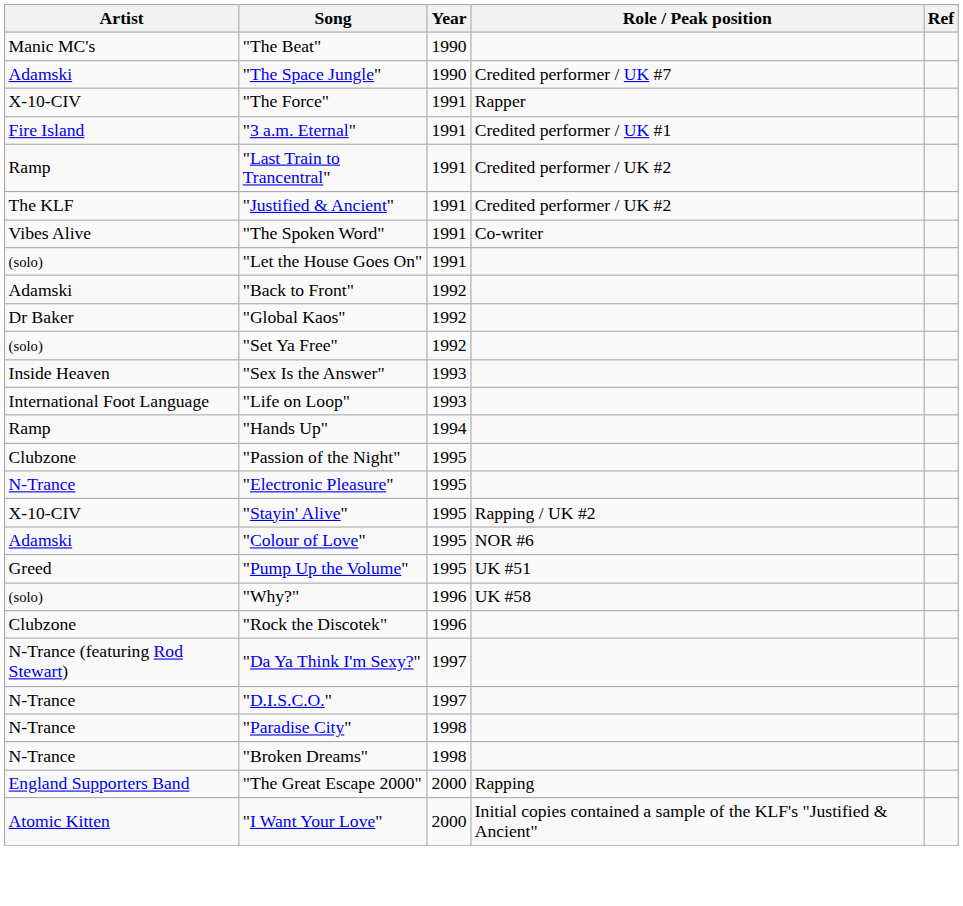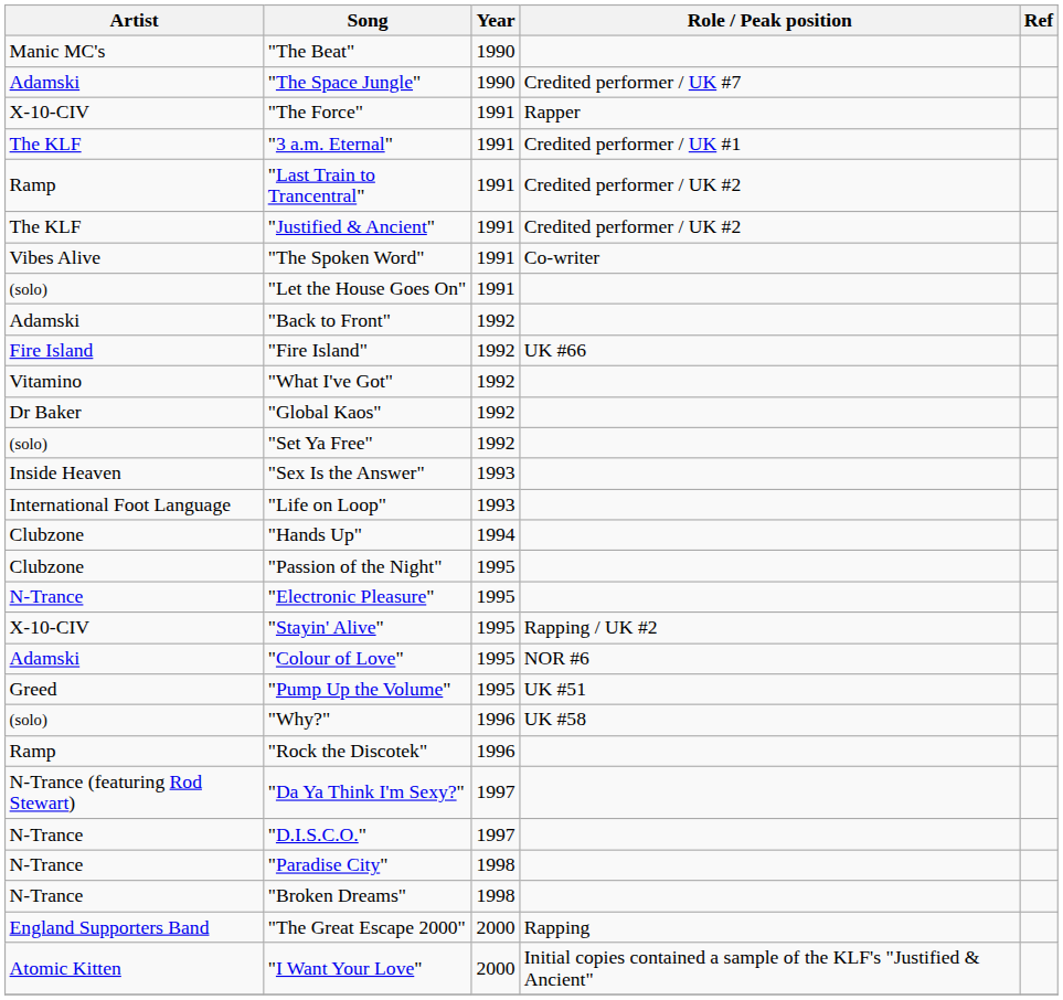"3 a.m. Eternal" | Artist: Fire Island -> The KLF
+ row: Fire Island | "Fire Island" | 1992 | UK #66
+ row: Vitamino | "What I've Got" | 1992
"Hands Up" | Artist: Ramp -> Clubzone
"Rock the Discotek" | Artist: Clubzone -> Ramp
